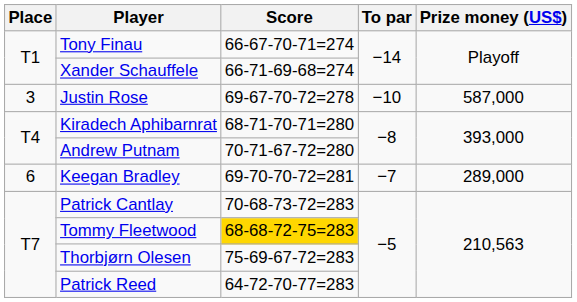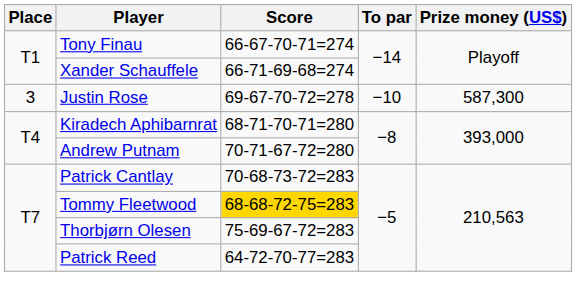Justin Rose | Prize money (US$): 587,000 -> 587,300
- row: 6 | Keegan Bradley | 69-70-70-72=281 | −7 | 289,000
